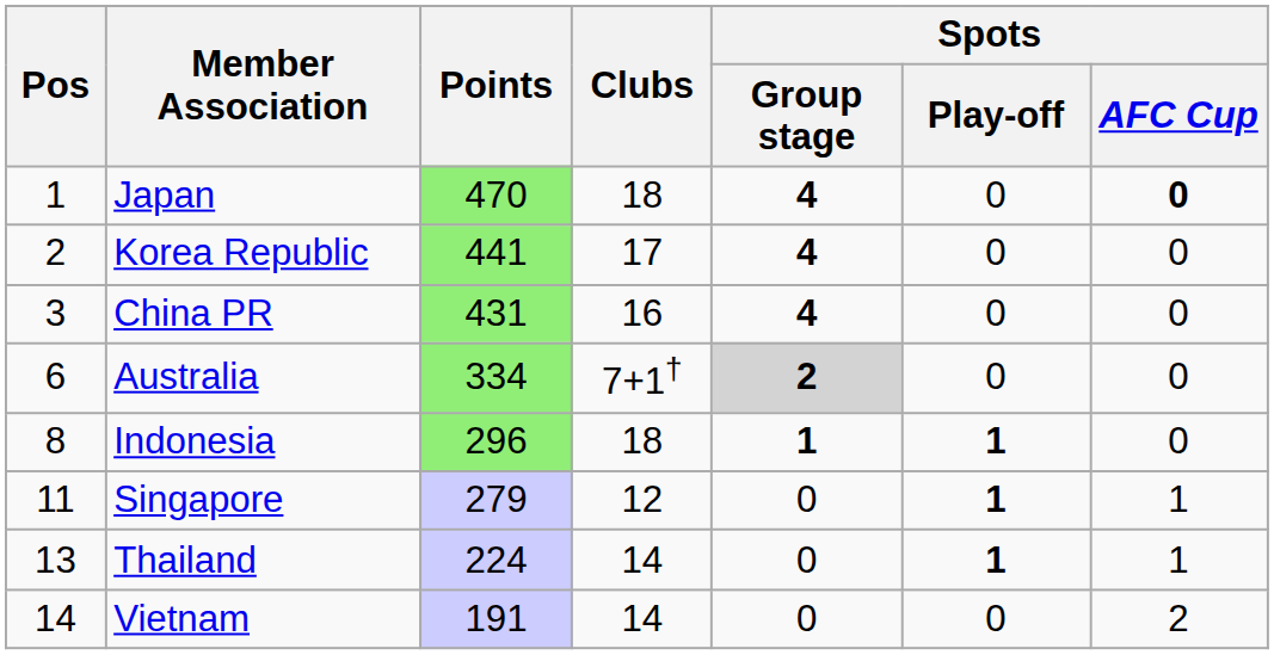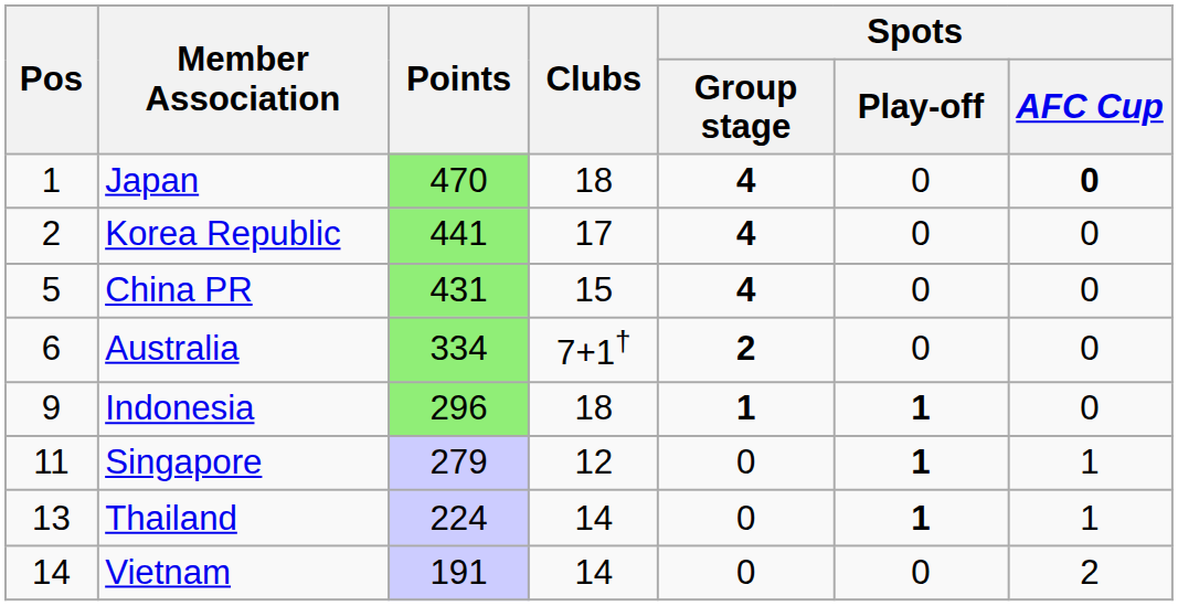China PR | Pos: 3 -> 5
China PR | Clubs: 16 -> 15
Australia | Spots / Group stage: lightgrey background -> no background
Indonesia | Pos: 8 -> 9
